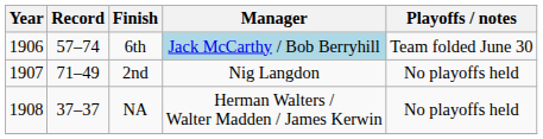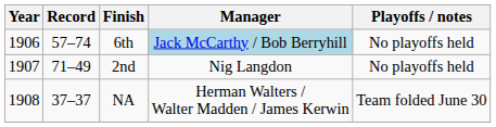6th | Playoffs / notes: Team folded June 30 -> No playoffs held
NA | Playoffs / notes: No playoffs held -> Team folded June 30
